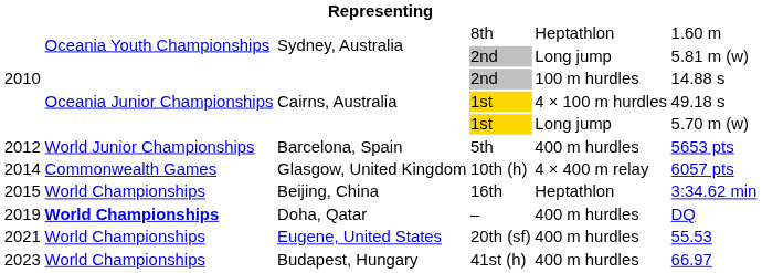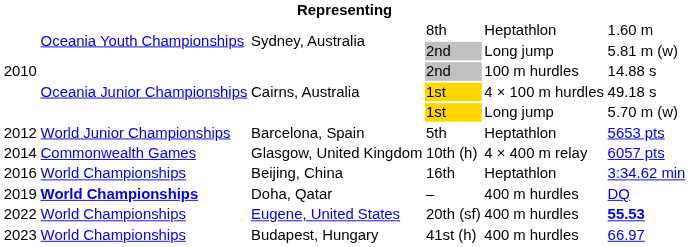5th | column 5: 400 m hurdles -> Heptathlon
16th | column 1: 2015 -> 2016
20th (sf) | column 1: 2021 -> 2022
20th (sf) | column 6: normal -> bold
